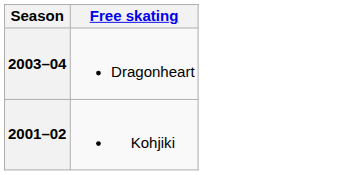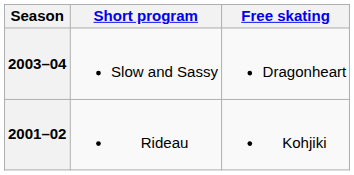+ column: Short program | Slow and Sassy | Rideau
